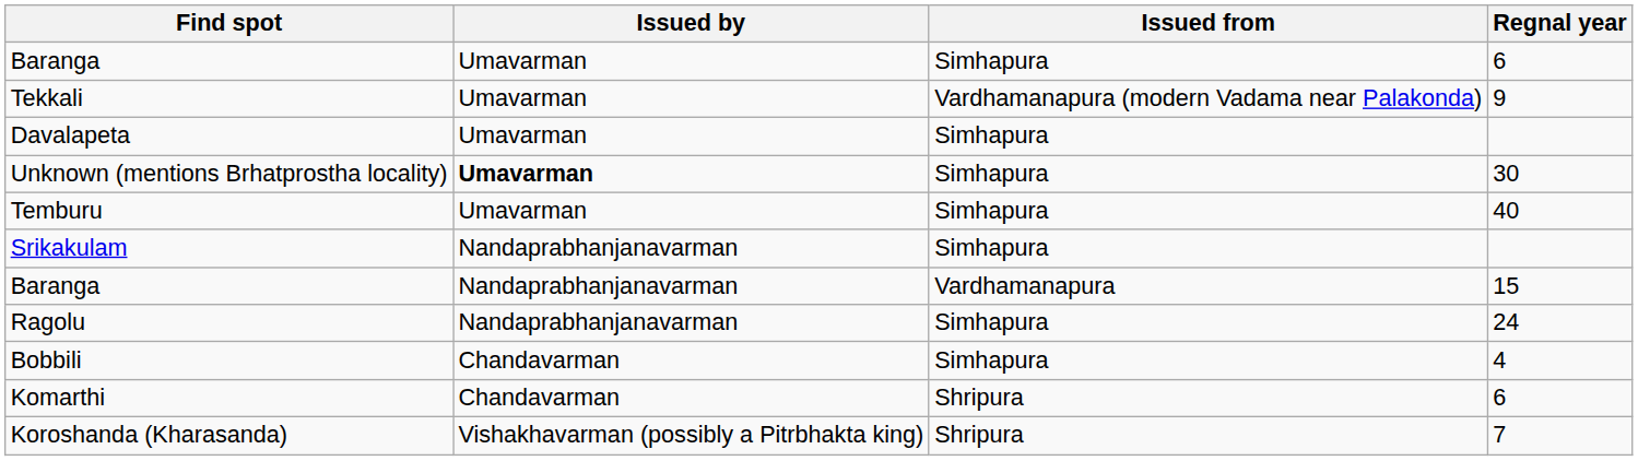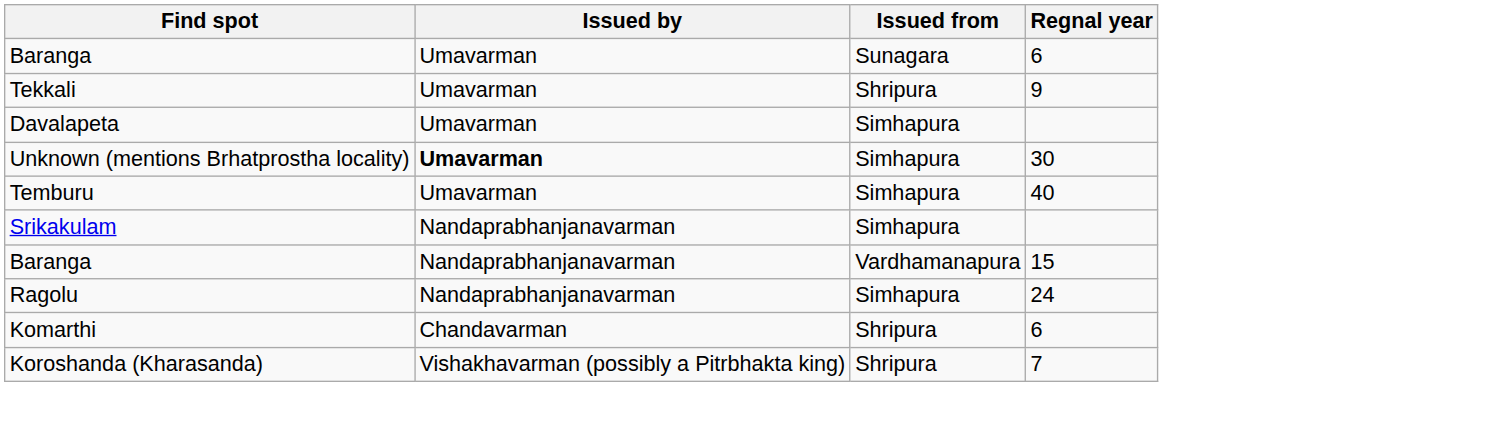Baranga / 6 | Issued from: Simhapura -> Sunagara
Tekkali | Issued from: Vardhamanapura (modern Vadama near Palakonda) -> Shripura
- row: Bobbili | Chandavarman | Simhapura | 4
